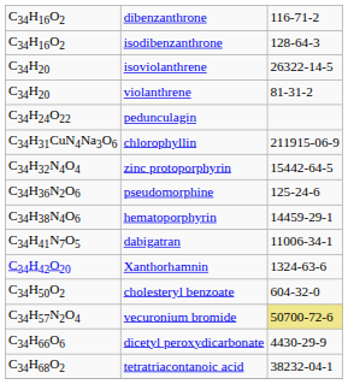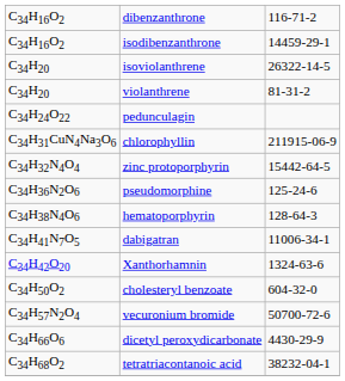isodibenzanthrone | column 3: 128-64-3 -> 14459-29-1
hematoporphyrin | column 3: 14459-29-1 -> 128-64-3
vecuronium bromide | column 3: khaki background -> no background
